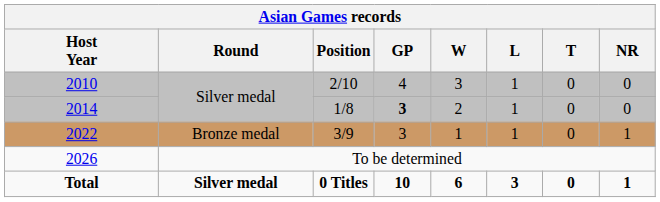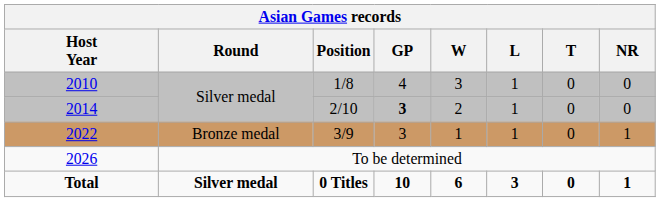2010 | Position: 2/10 -> 1/8
2014 | Position: 1/8 -> 2/10
